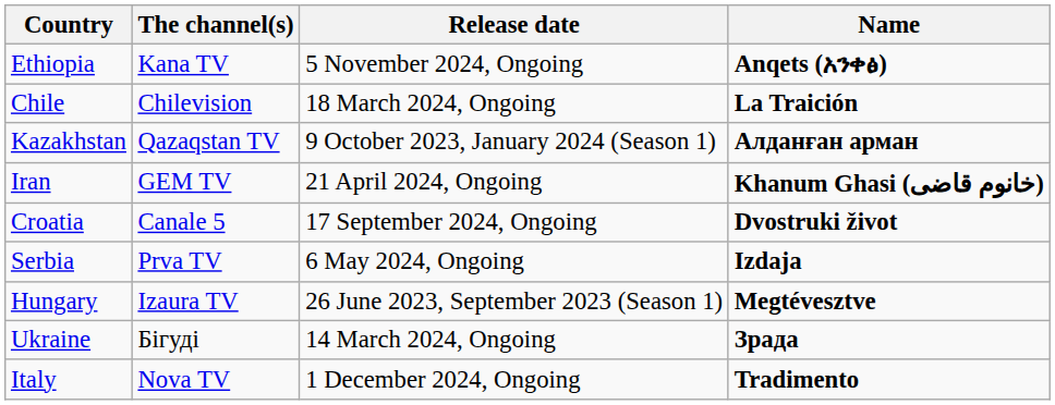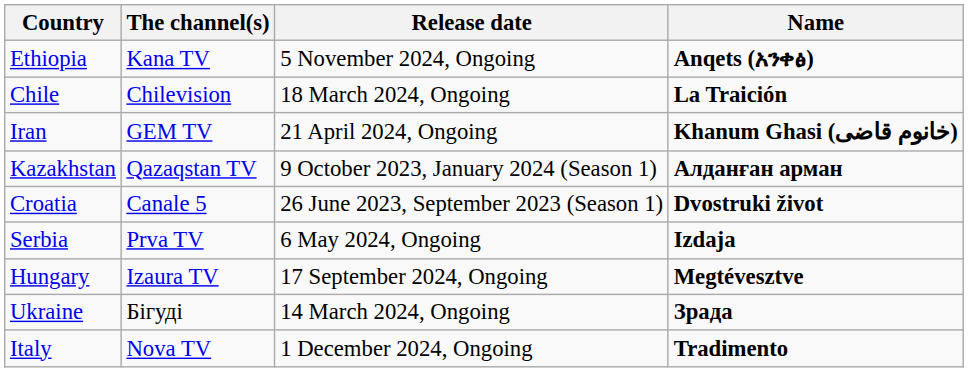rows swapped: Iran <-> Kazakhstan
Croatia | Release date: 17 September 2024, Ongoing -> 26 June 2023, September 2023 (Season 1)
Hungary | Release date: 26 June 2023, September 2023 (Season 1) -> 17 September 2024, Ongoing
